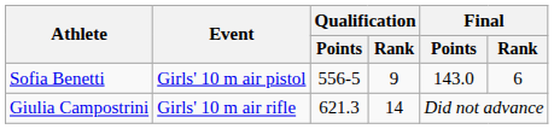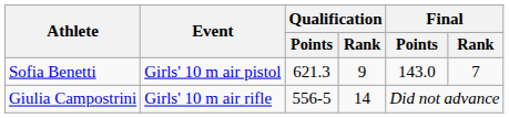Sofia Benetti | Qualification / Points: 556-5 -> 621.3
Sofia Benetti | Final / Rank: 6 -> 7
Giulia Campostrini | Qualification / Points: 621.3 -> 556-5
